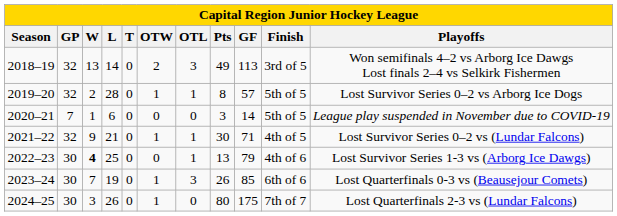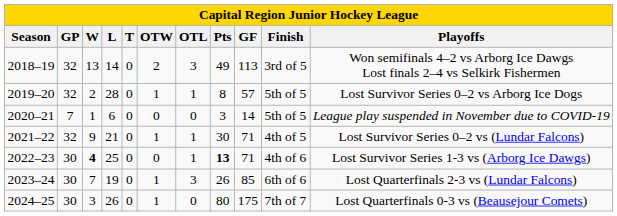2022–23 | Pts: normal -> bold
2022–23 | GF: 79 -> 71
2023–24 | Playoffs: Lost Quarterfinals 0-3 vs (Beausejour Comets) -> Lost Quarterfinals 2-3 vs (Lundar Falcons)
2024–25 | Playoffs: Lost Quarterfinals 2-3 vs (Lundar Falcons) -> Lost Quarterfinals 0-3 vs (Beausejour Comets)
